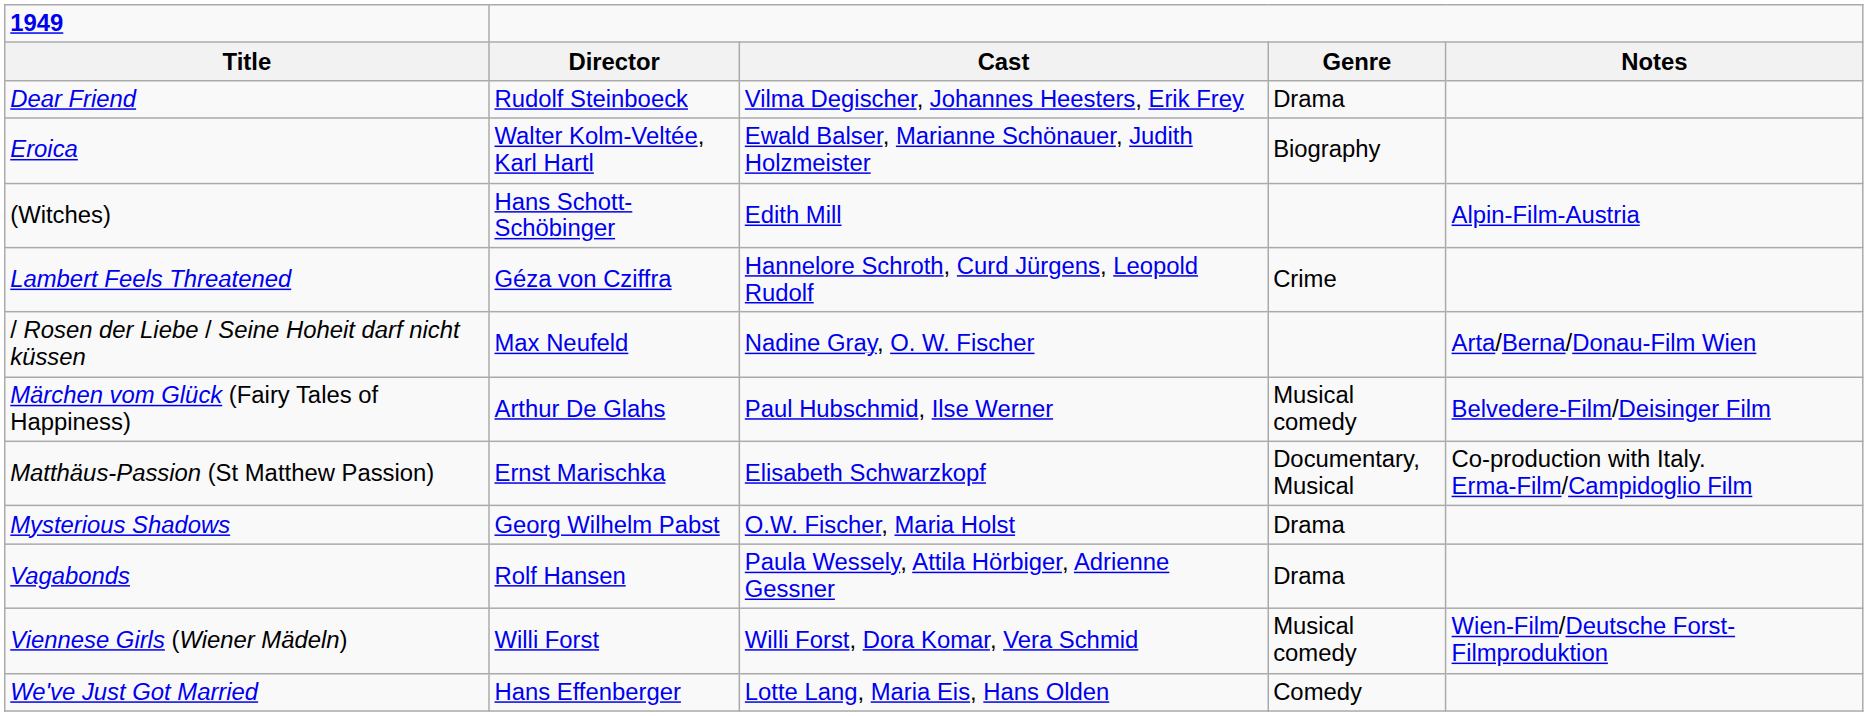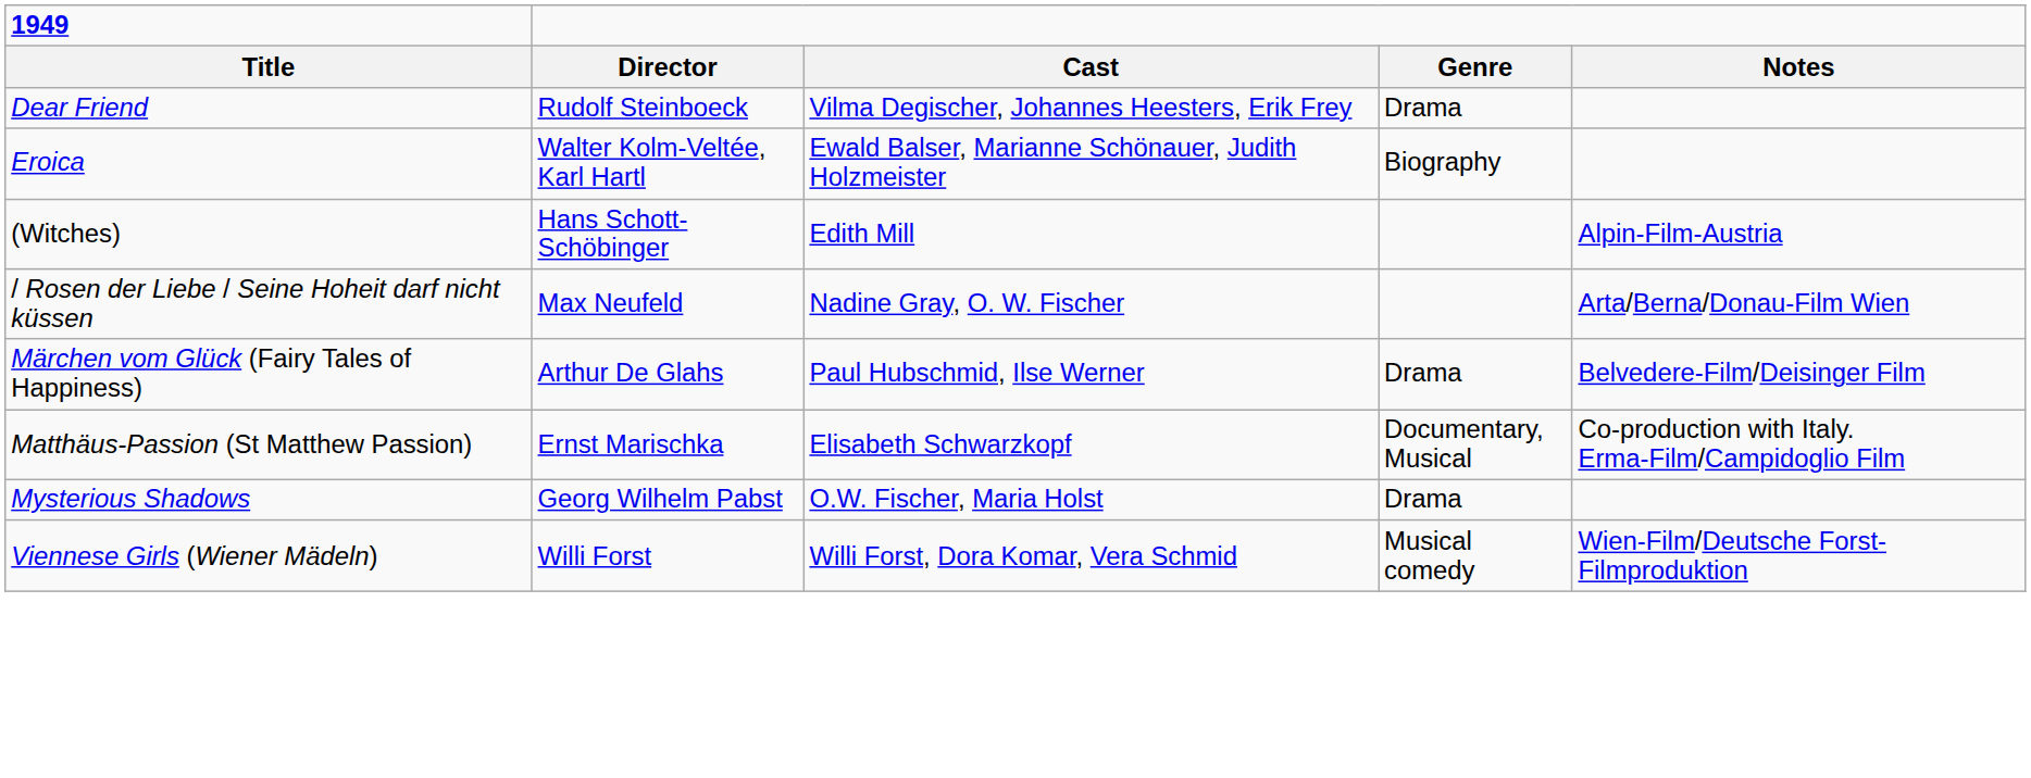- row: Lambert Feels Threatened | Géza von Cziffra | Hannelore Schroth, Curd Jürgens, Leopold Rudolf | Crime
Märchen vom Glück (Fairy Tales of Happiness) | Genre: Musical comedy -> Drama
- row: Vagabonds | Rolf Hansen | Paula Wessely, Attila Hörbiger, Adrienne Gessner | Drama
- row: We've Just Got Married | Hans Effenberger | Lotte Lang, Maria Eis, Hans Olden | Comedy
